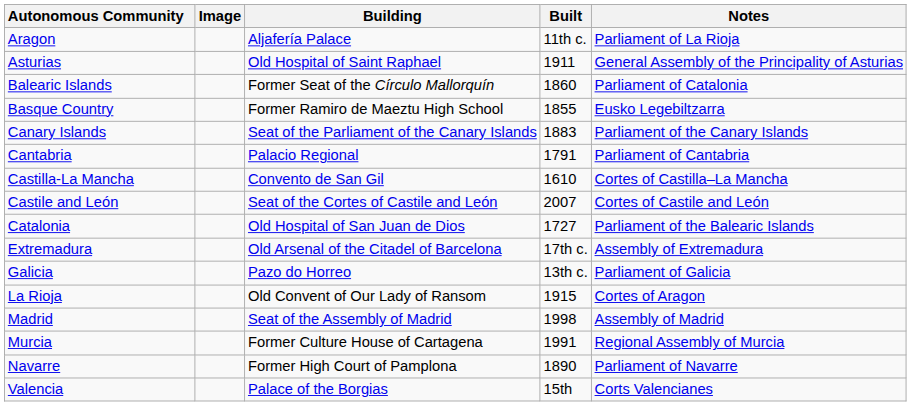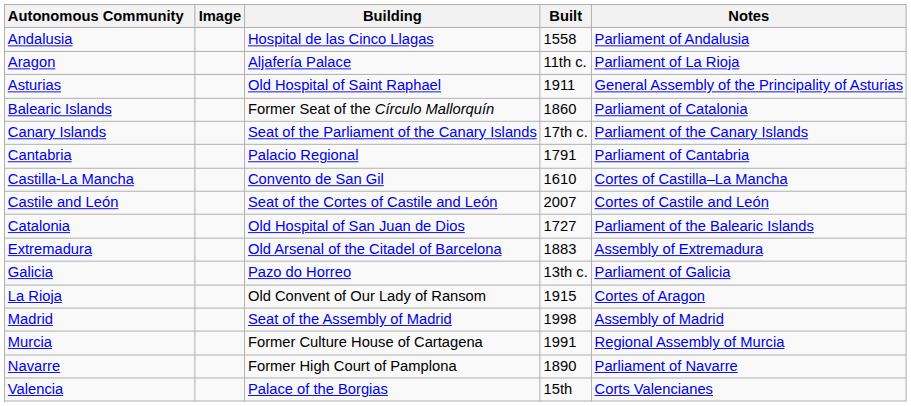+ row: Andalusia | Hospital de las Cinco Llagas | 1558 | Parliament of Andalusia
- row: Basque Country | Former Ramiro de Maeztu High School | 1855 | Eusko Legebiltzarra
Canary Islands | Built: 1883 -> 17th c.
Extremadura | Built: 17th c. -> 1883
